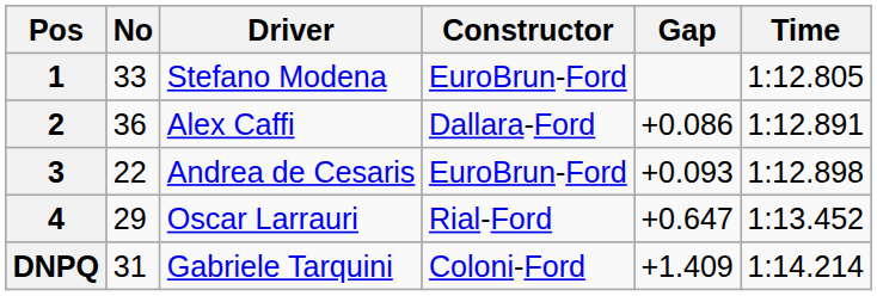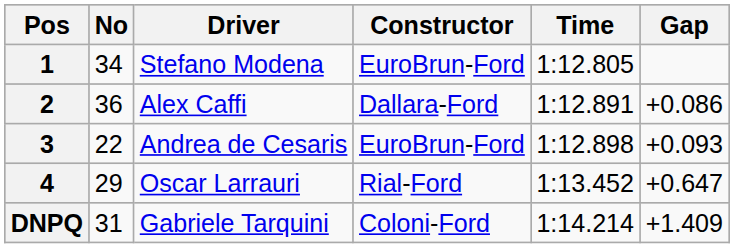columns swapped: Time <-> Gap
1 | No: 33 -> 34
